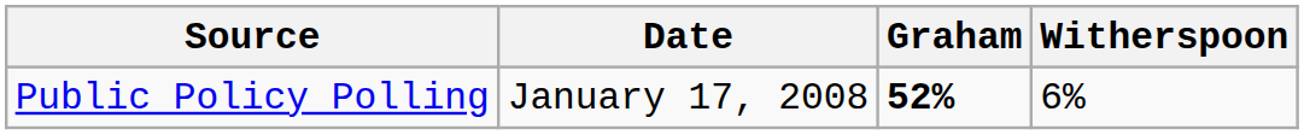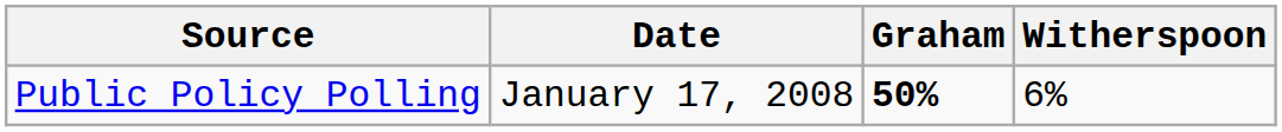Public Policy Polling | Graham: 52% -> 50%
